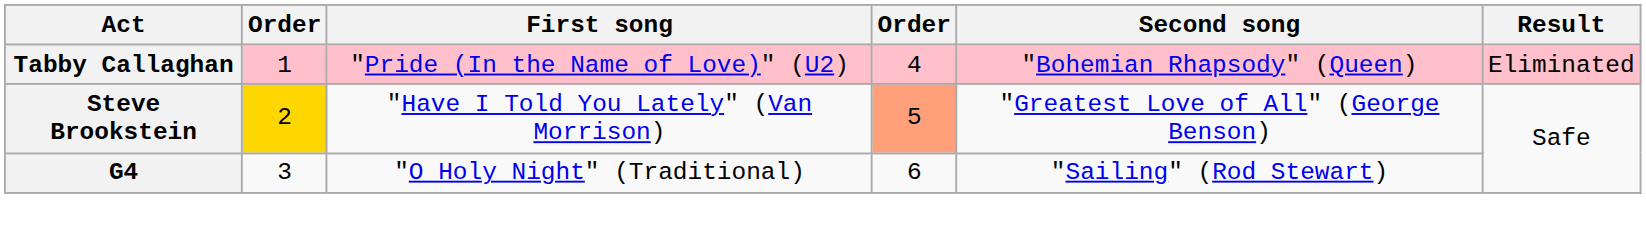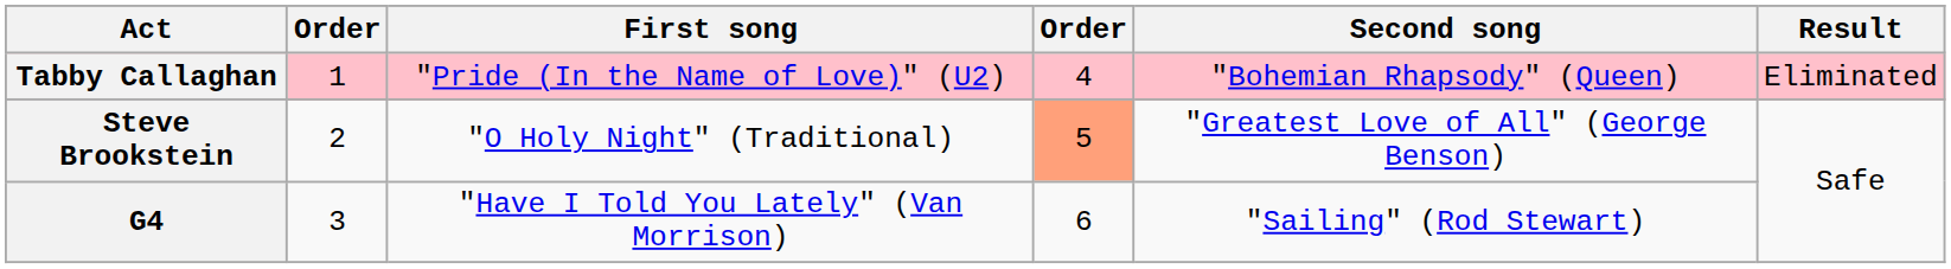Steve Brookstein | column 2: gold background -> no background
Steve Brookstein | First song: "Have I Told You Lately" (Van Morrison) -> "O Holy Night" (Traditional)
G4 | First song: "O Holy Night" (Traditional) -> "Have I Told You Lately" (Van Morrison)
